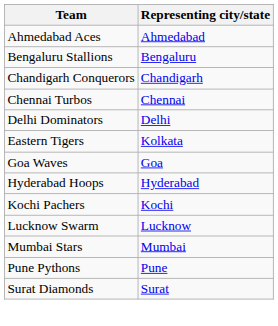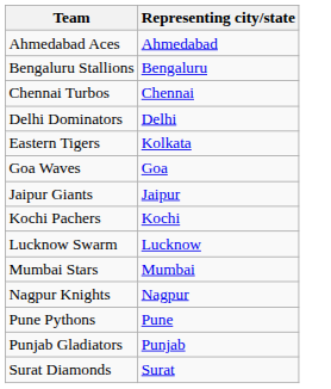- row: Chandigarh Conquerors | Chandigarh
- row: Hyderabad Hoops | Hyderabad
+ row: Jaipur Giants | Jaipur
+ row: Nagpur Knights | Nagpur
+ row: Punjab Gladiators | Punjab
